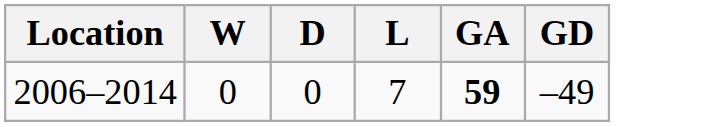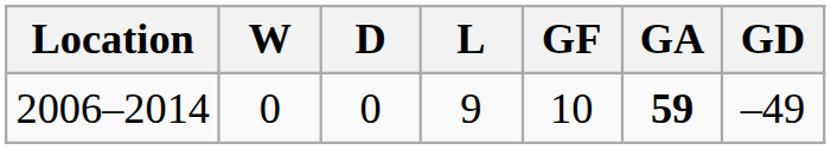+ column: GF | 10
2006–2014 | L: 7 -> 9
